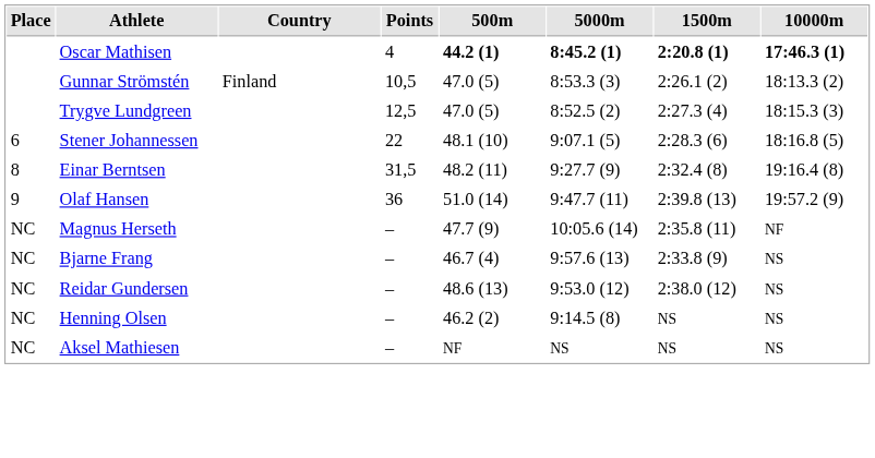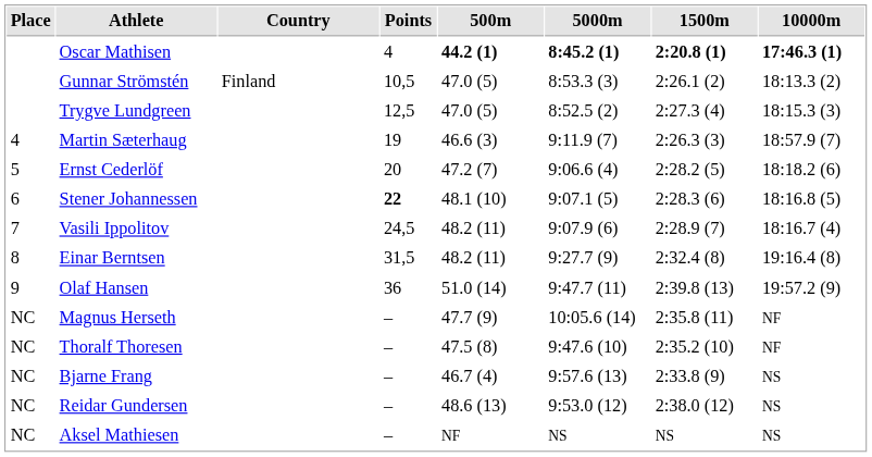+ row: 4 | Martin Sæterhaug | 19 | 46.6 (3) | 9:11.9 (7) | 2:26.3 (3) | 18:57.9 (7)
+ row: 5 | Ernst Cederlöf | 20 | 47.2 (7) | 9:06.6 (4) | 2:28.2 (5) | 18:18.2 (6)
Stener Johannessen | Points: normal -> bold
+ row: 7 | Vasili Ippolitov | 24,5 | 48.2 (11) | 9:07.9 (6) | 2:28.9 (7) | 18:16.7 (4)
+ row: NC | Thoralf Thoresen | – | 47.5 (8) | 9:47.6 (10) | 2:35.2 (10) | NF
- row: NC | Henning Olsen | – | 46.2 (2) | 9:14.5 (8) | NS | NS
